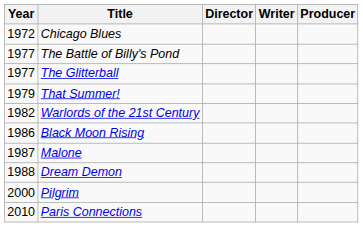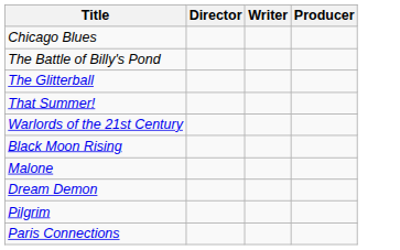- column: Year | 1972 | 1977 | 1977 | 1979 | 1982 | 1986 | 1987 | 1988 | 2000 | 2010
